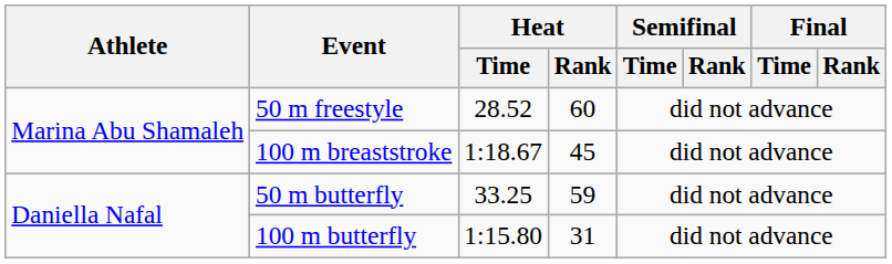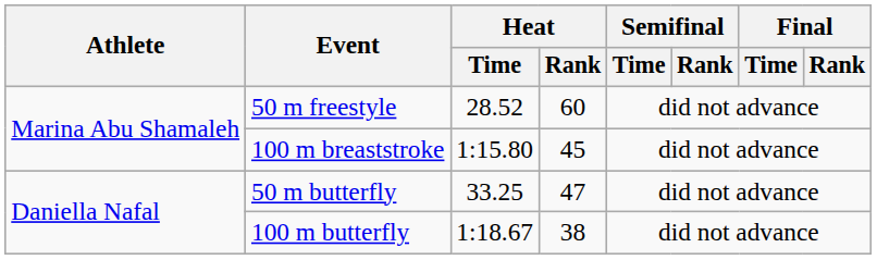100 m breaststroke | Heat / Time: 1:18.67 -> 1:15.80
50 m butterfly | Heat / Rank: 59 -> 47
100 m butterfly | Heat / Time: 1:15.80 -> 1:18.67
100 m butterfly | Heat / Rank: 31 -> 38
